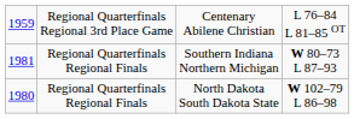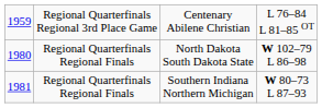rows swapped: North Dakota South Dakota State <-> Southern Indiana Northern Michigan
